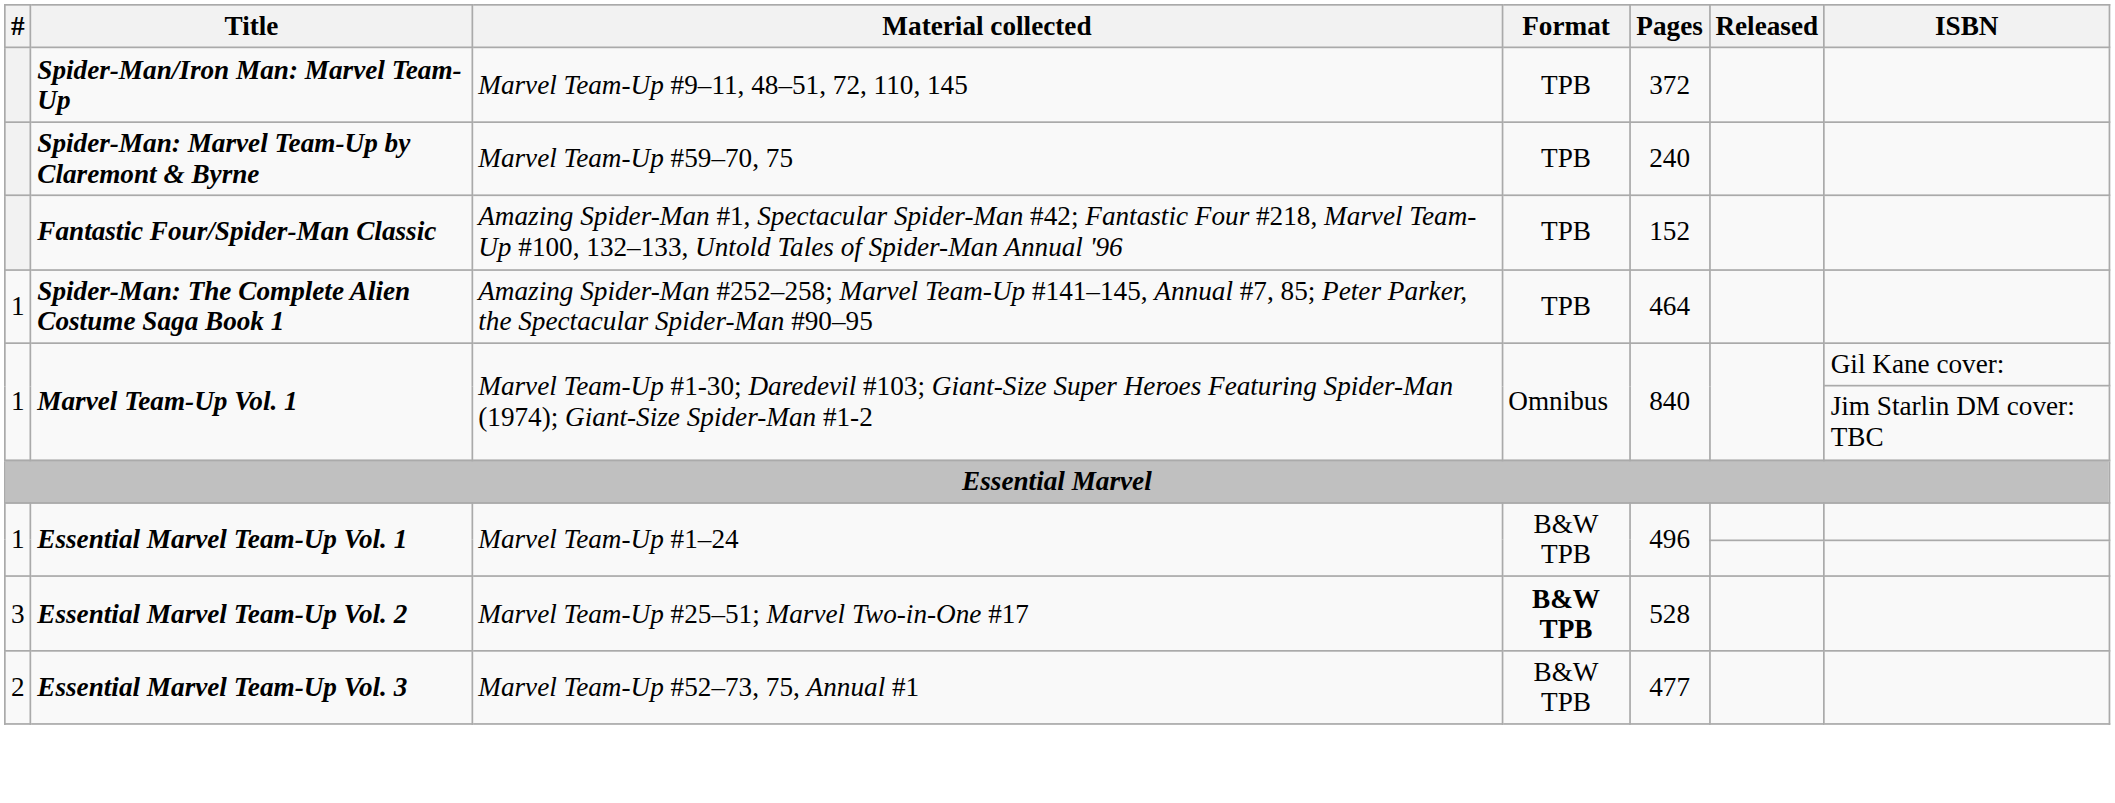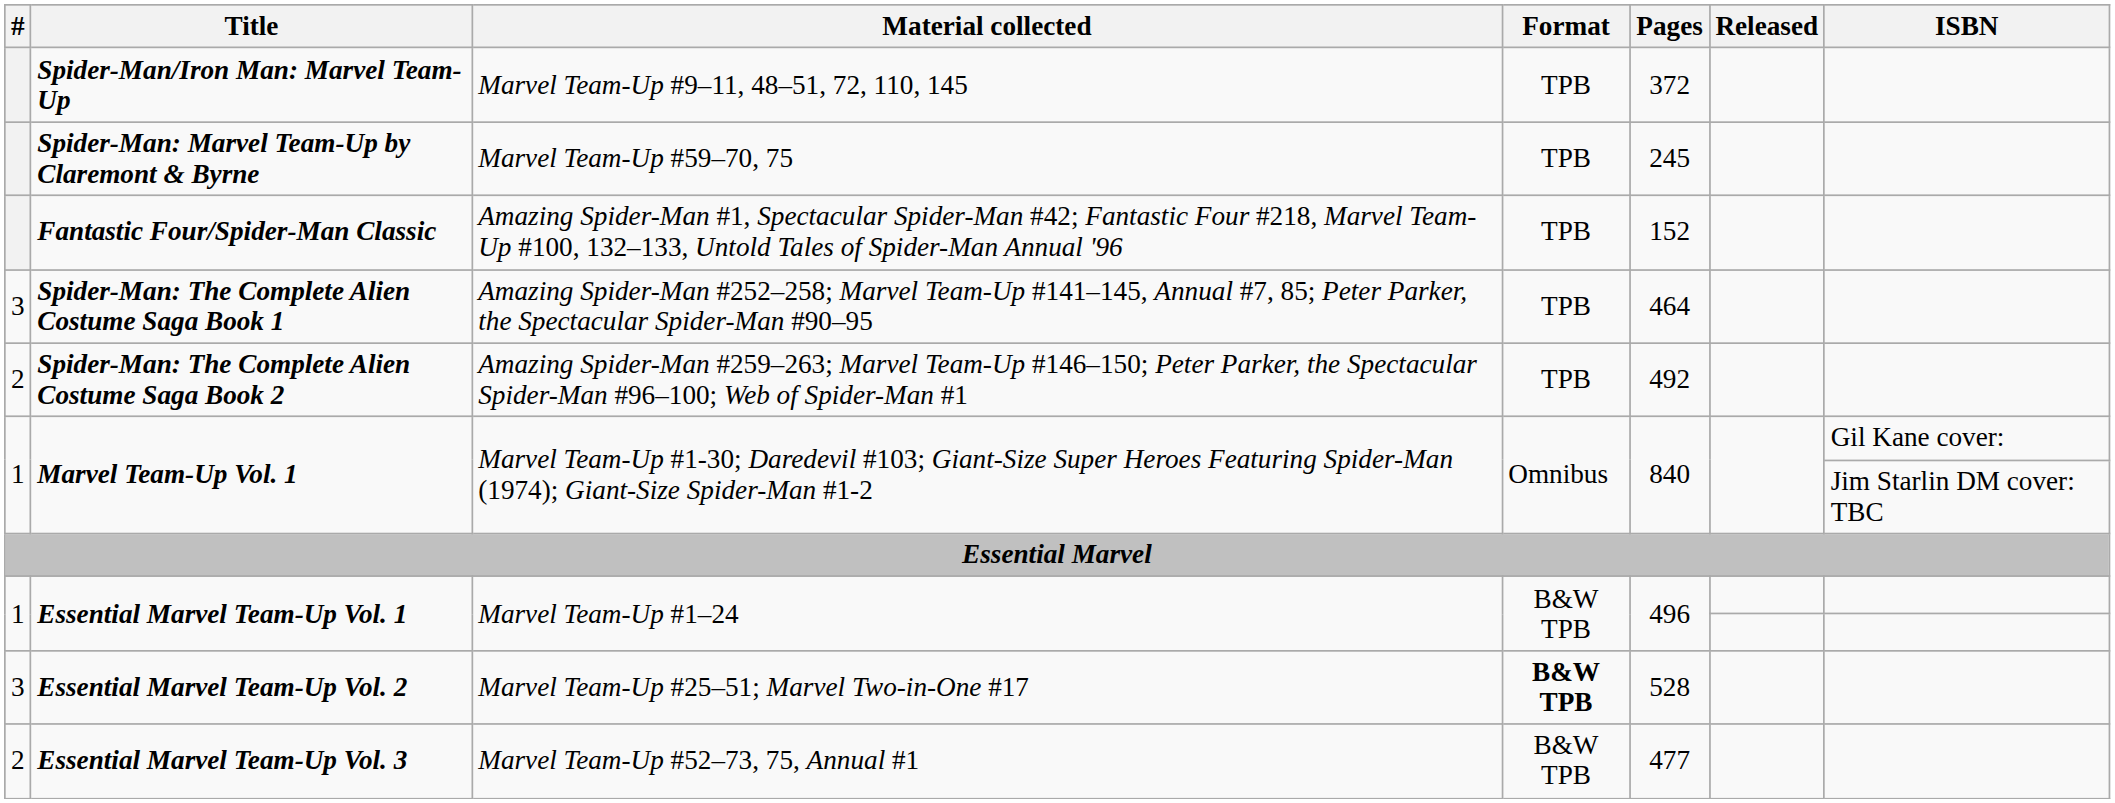Spider-Man: Marvel Team-Up by Claremont & Byrne | Pages: 240 -> 245
Spider-Man: The Complete Alien Costume Saga Book 1 | #: 1 -> 3
+ row: 2 | Spider-Man: The Complete Alien Costume Saga Book 2 | Amazing Spider-Man #259–263; Marvel Team-Up #146–150; Peter Parker, the Spectacular Spider-Man #96–100; Web of Spider-Man #1 | TPB | 492
